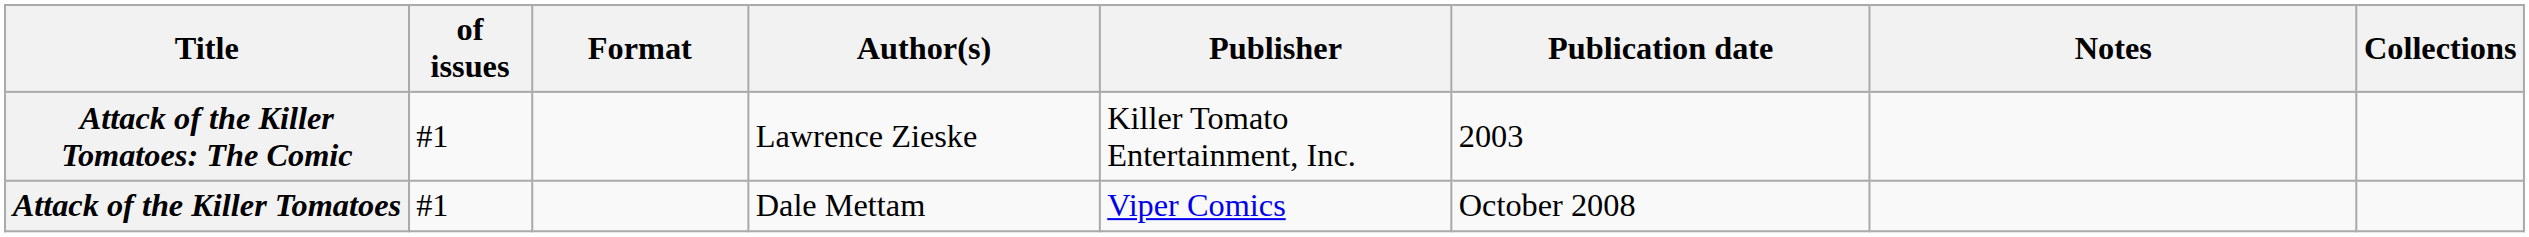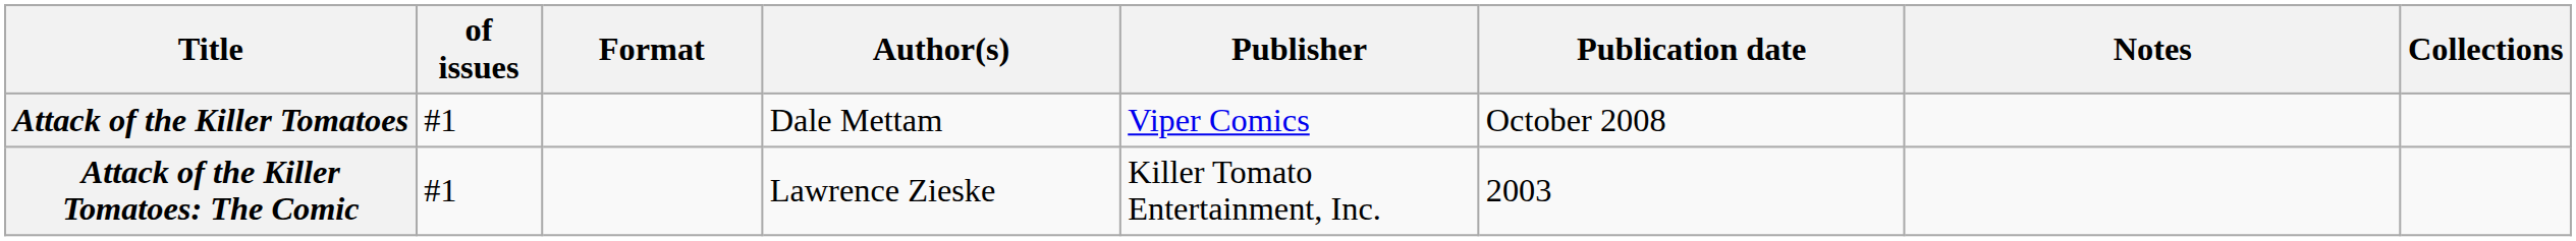rows swapped: Attack of the Killer Tomatoes: The Comic <-> Attack of the Killer Tomatoes
